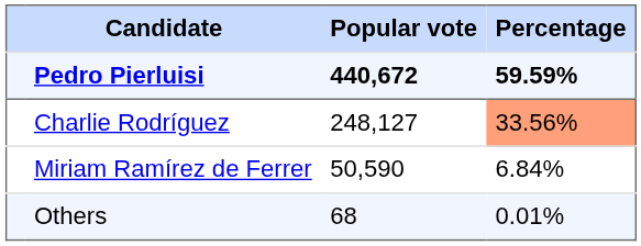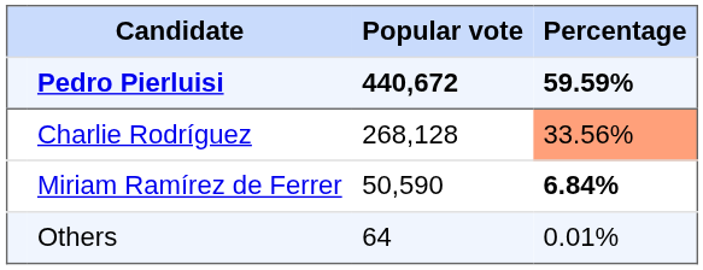Charlie Rodríguez | Popular vote: 248,127 -> 268,128
Miriam Ramírez de Ferrer | Percentage: normal -> bold
Others | Popular vote: 68 -> 64
